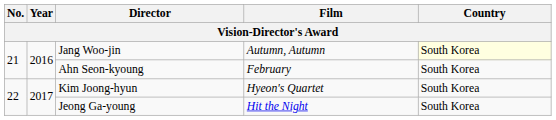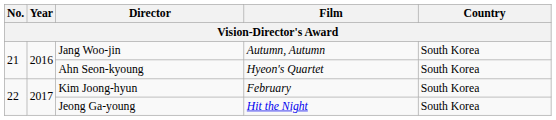Jang Woo-jin | Country: lightyellow background -> no background
Ahn Seon-kyoung | Film: February -> Hyeon's Quartet
Kim Joong-hyun | Film: Hyeon's Quartet -> February
